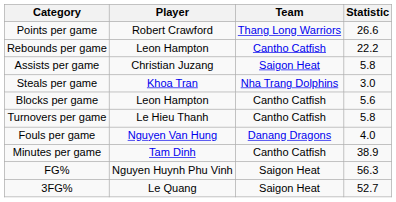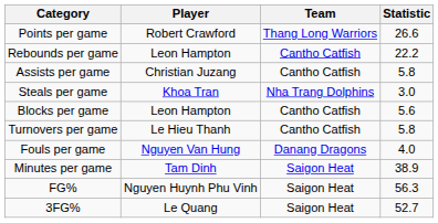Assists per game | Team: Saigon Heat -> Cantho Catfish
Minutes per game | Team: Cantho Catfish -> Saigon Heat
